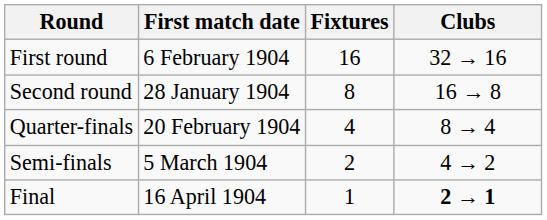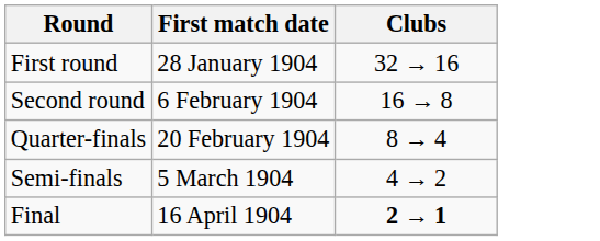- column: Fixtures | 16 | 8 | 4 | 2 | 1
First round | First match date: 6 February 1904 -> 28 January 1904
Second round | First match date: 28 January 1904 -> 6 February 1904
